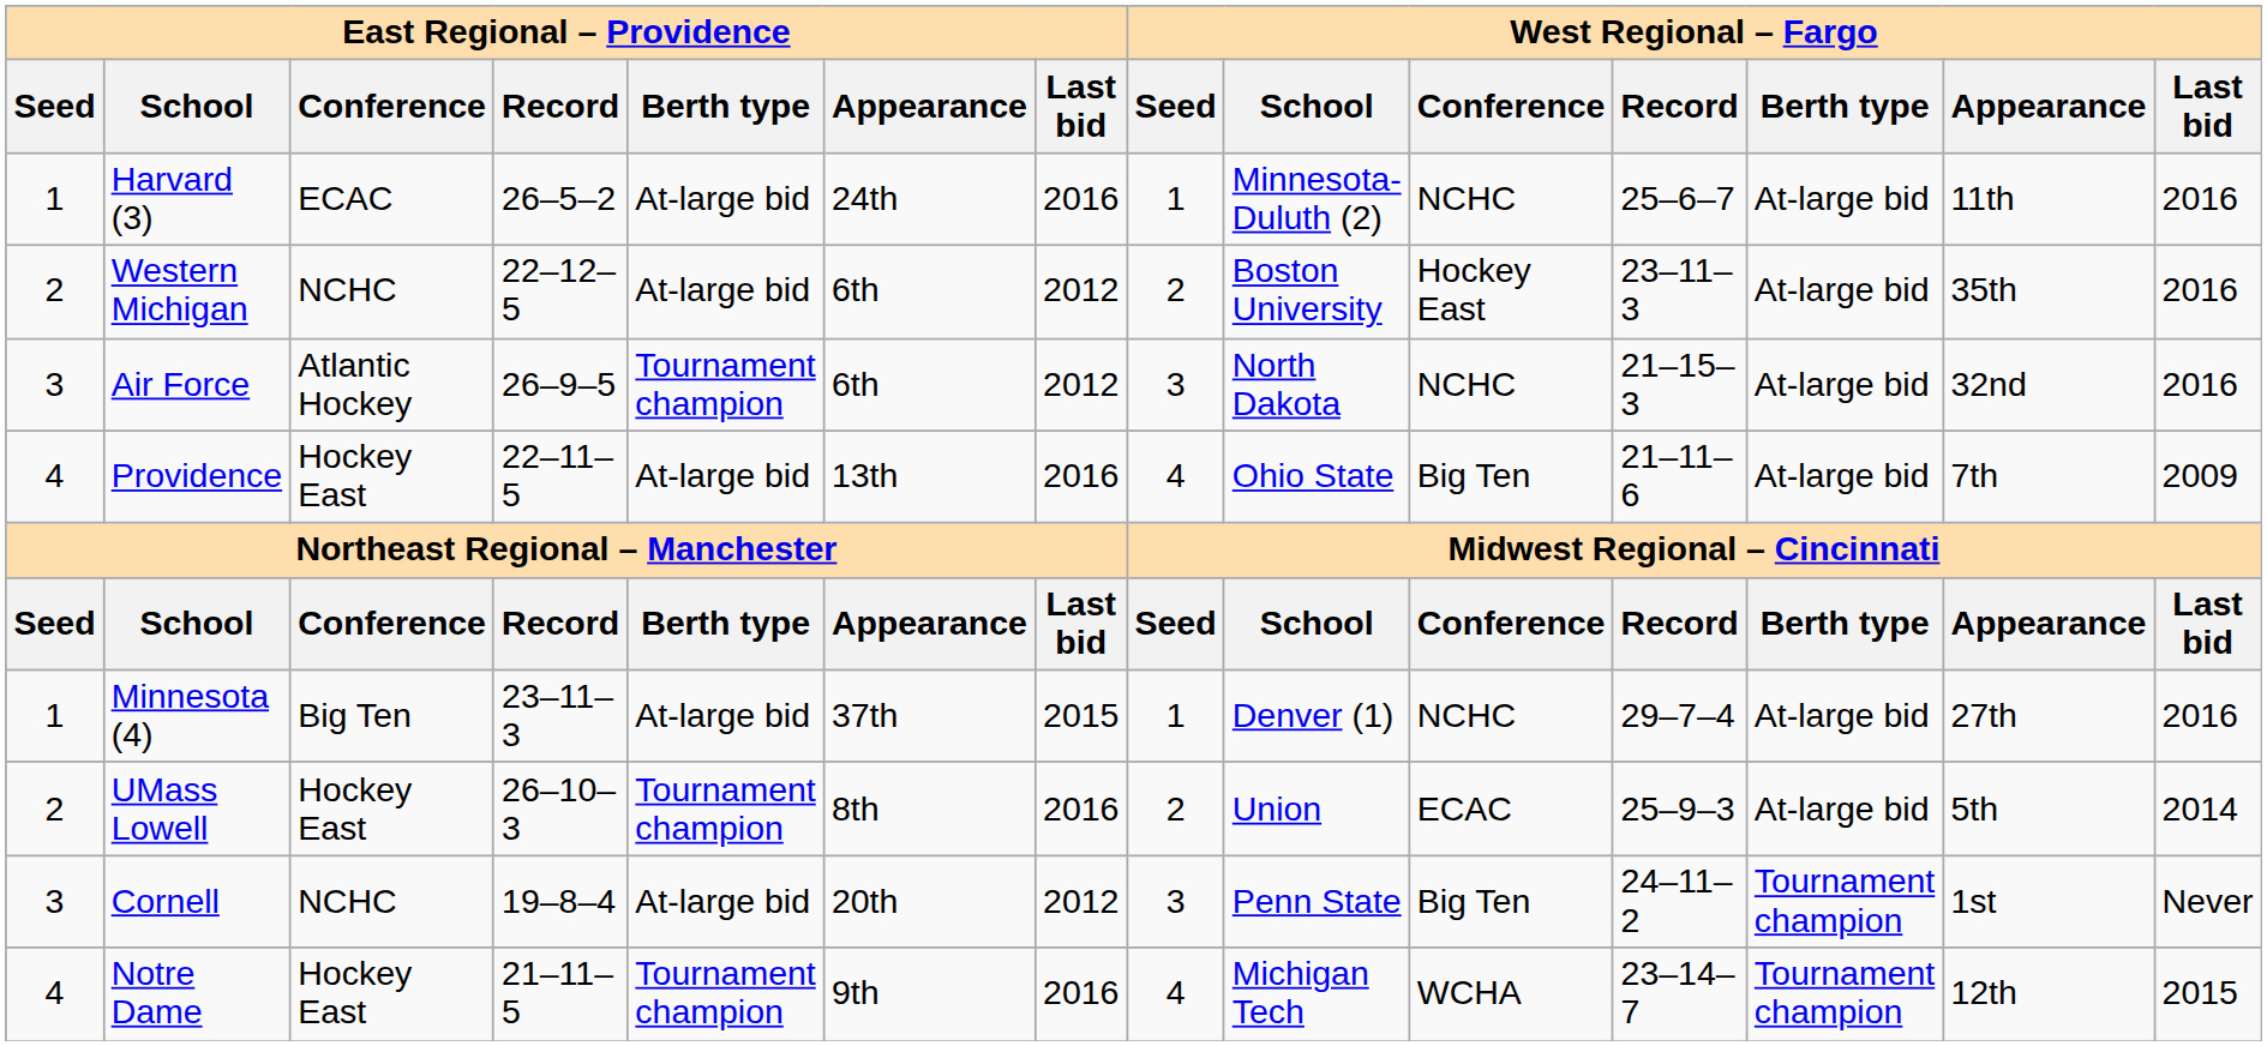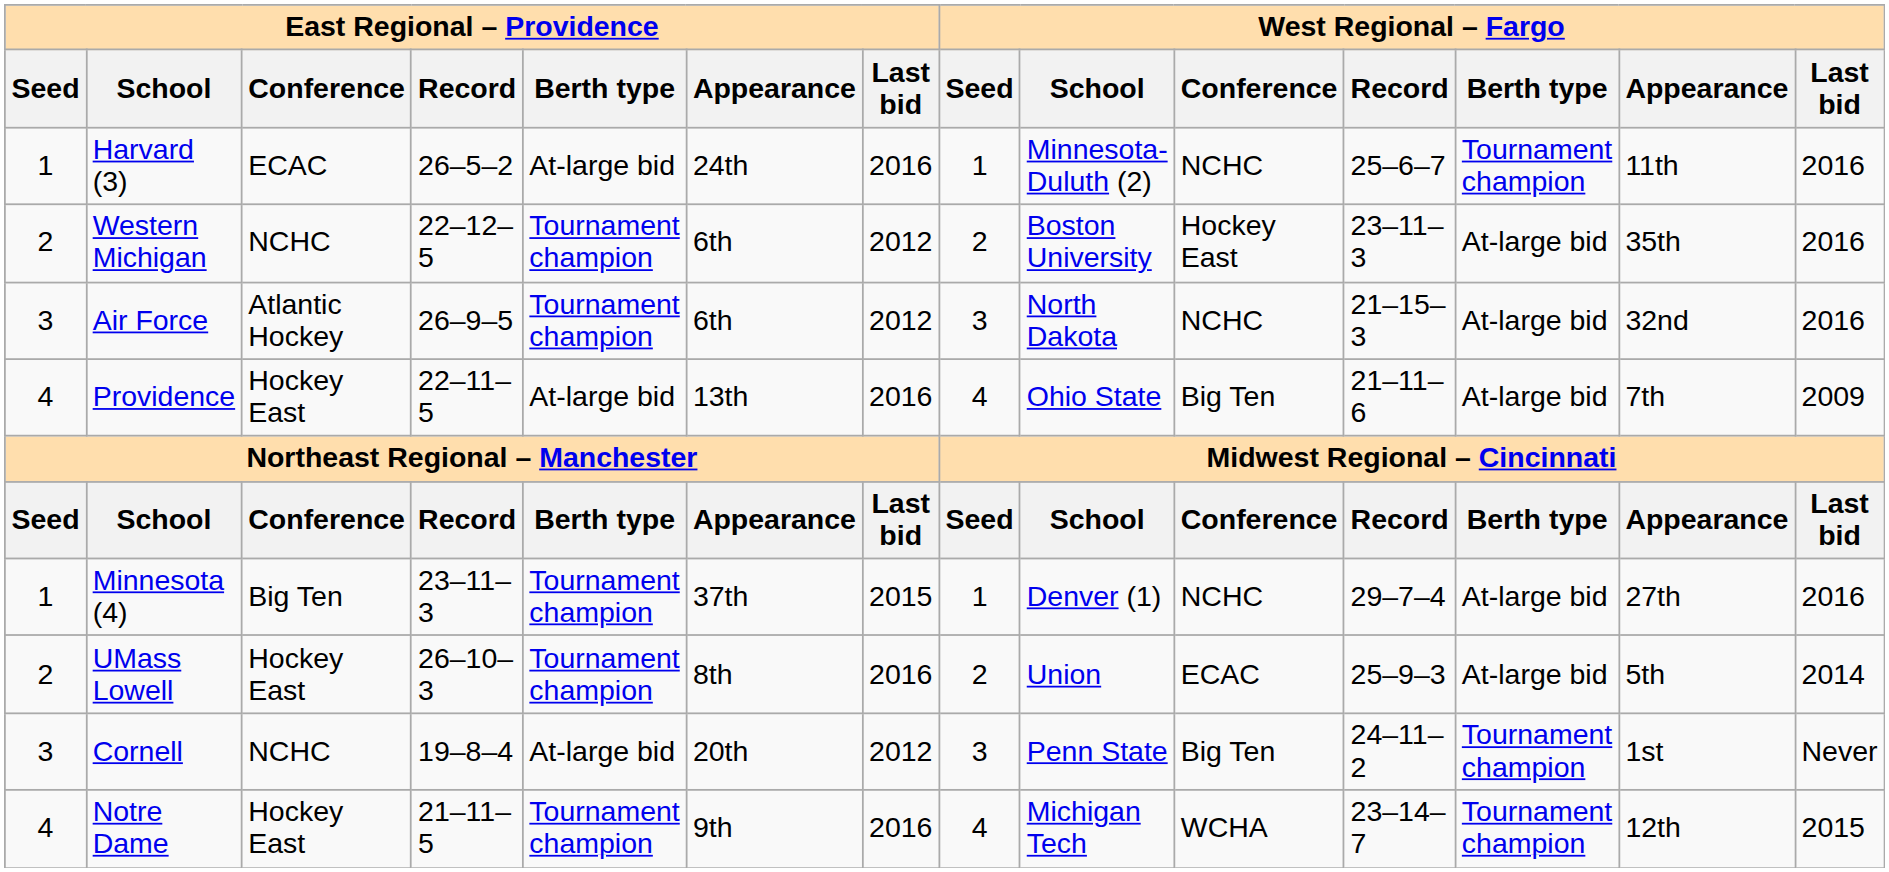Harvard (3) | West Regional – Fargo / Berth type: At-large bid -> Tournament champion
Western Michigan | East Regional – Providence / Berth type: At-large bid -> Tournament champion
Minnesota (4) | East Regional – Providence / Berth type: At-large bid -> Tournament champion
